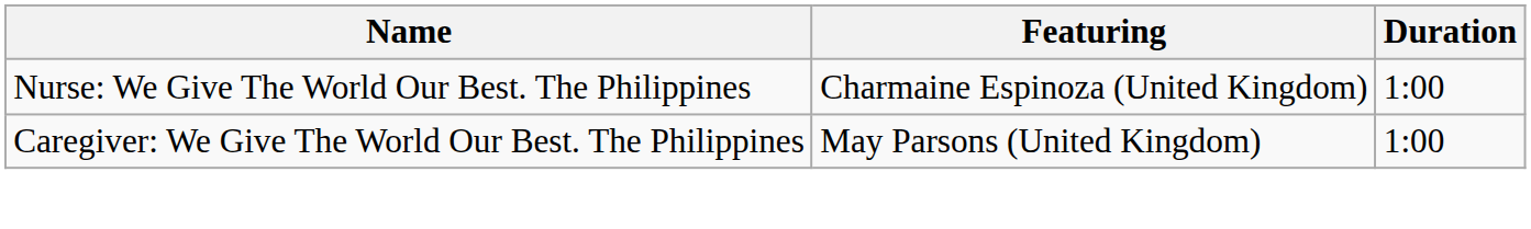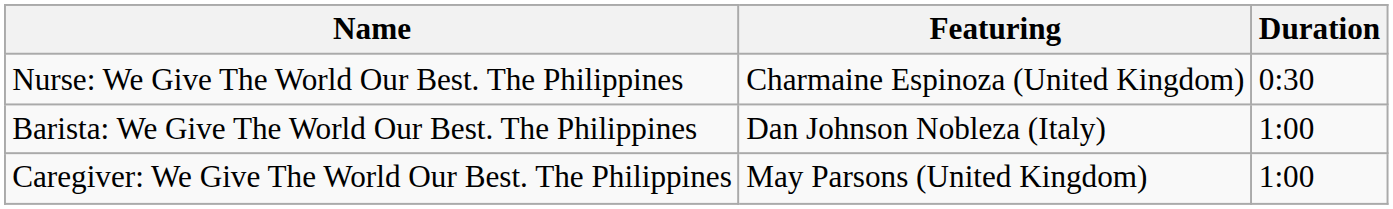Nurse: We Give The World Our Best. The Philippines | Duration: 1:00 -> 0:30
+ row: Barista: We Give The World Our Best. The Philippines | Dan Johnson Nobleza (Italy) | 1:00
